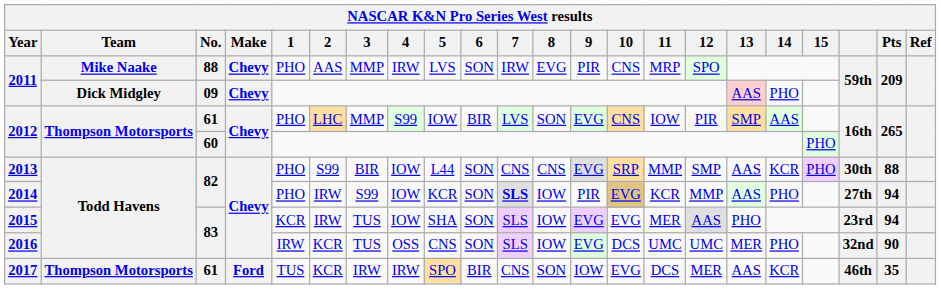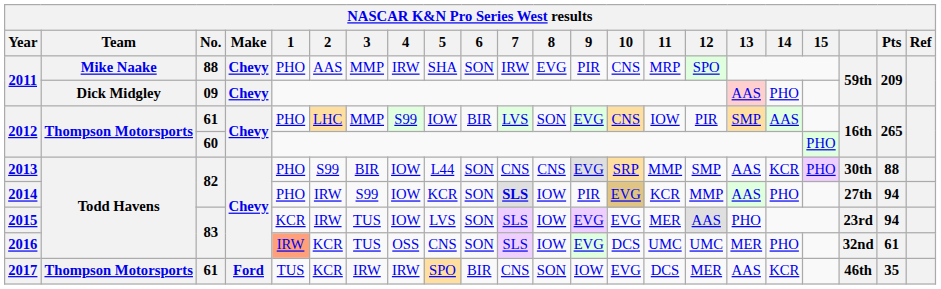2011 / 88 | 5: LVS -> SHA
2015 | 5: SHA -> LVS
2016 | 1: no background -> lightsalmon background
2016 | Pts: 90 -> 61
